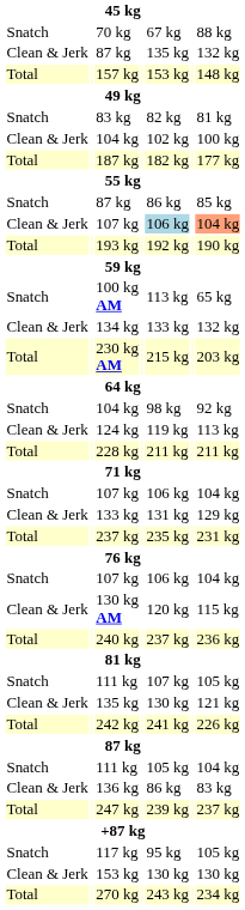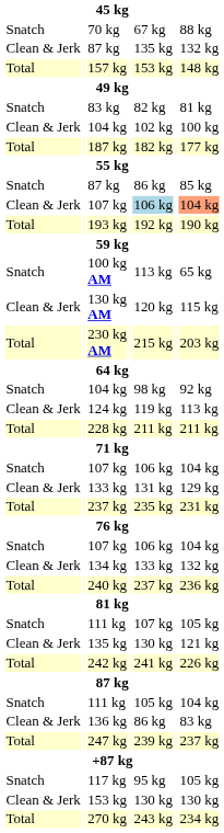rows swapped: 130 kg AM <-> 134 kg
